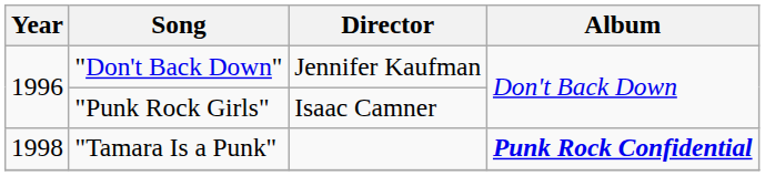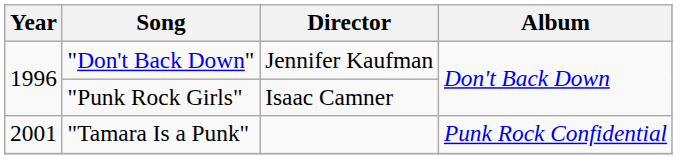"Tamara Is a Punk" | Year: 1998 -> 2001
"Tamara Is a Punk" | Album: bold -> normal
